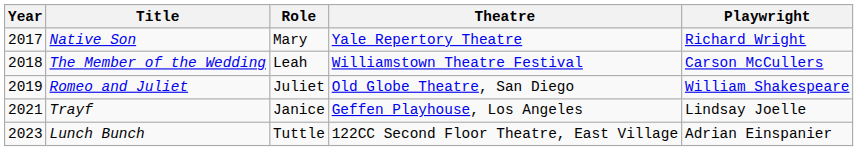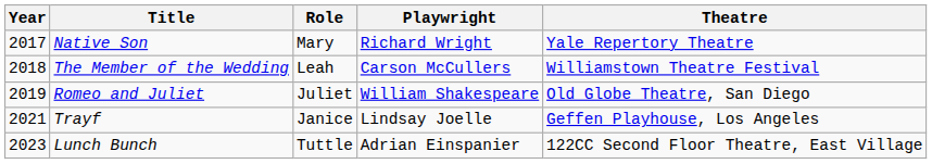columns swapped: Playwright <-> Theatre
